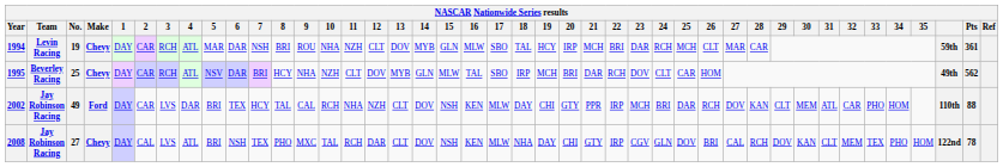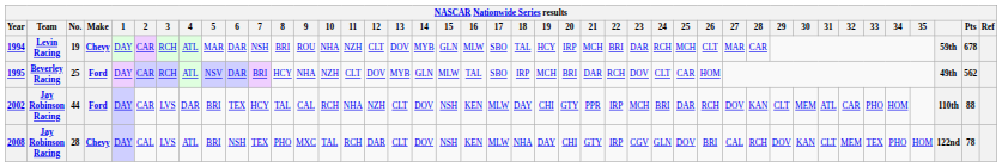1994 | Pts: 361 -> 678
1995 | Make: Chevy -> Ford
2002 | No.: 49 -> 44
2008 | No.: 27 -> 28
